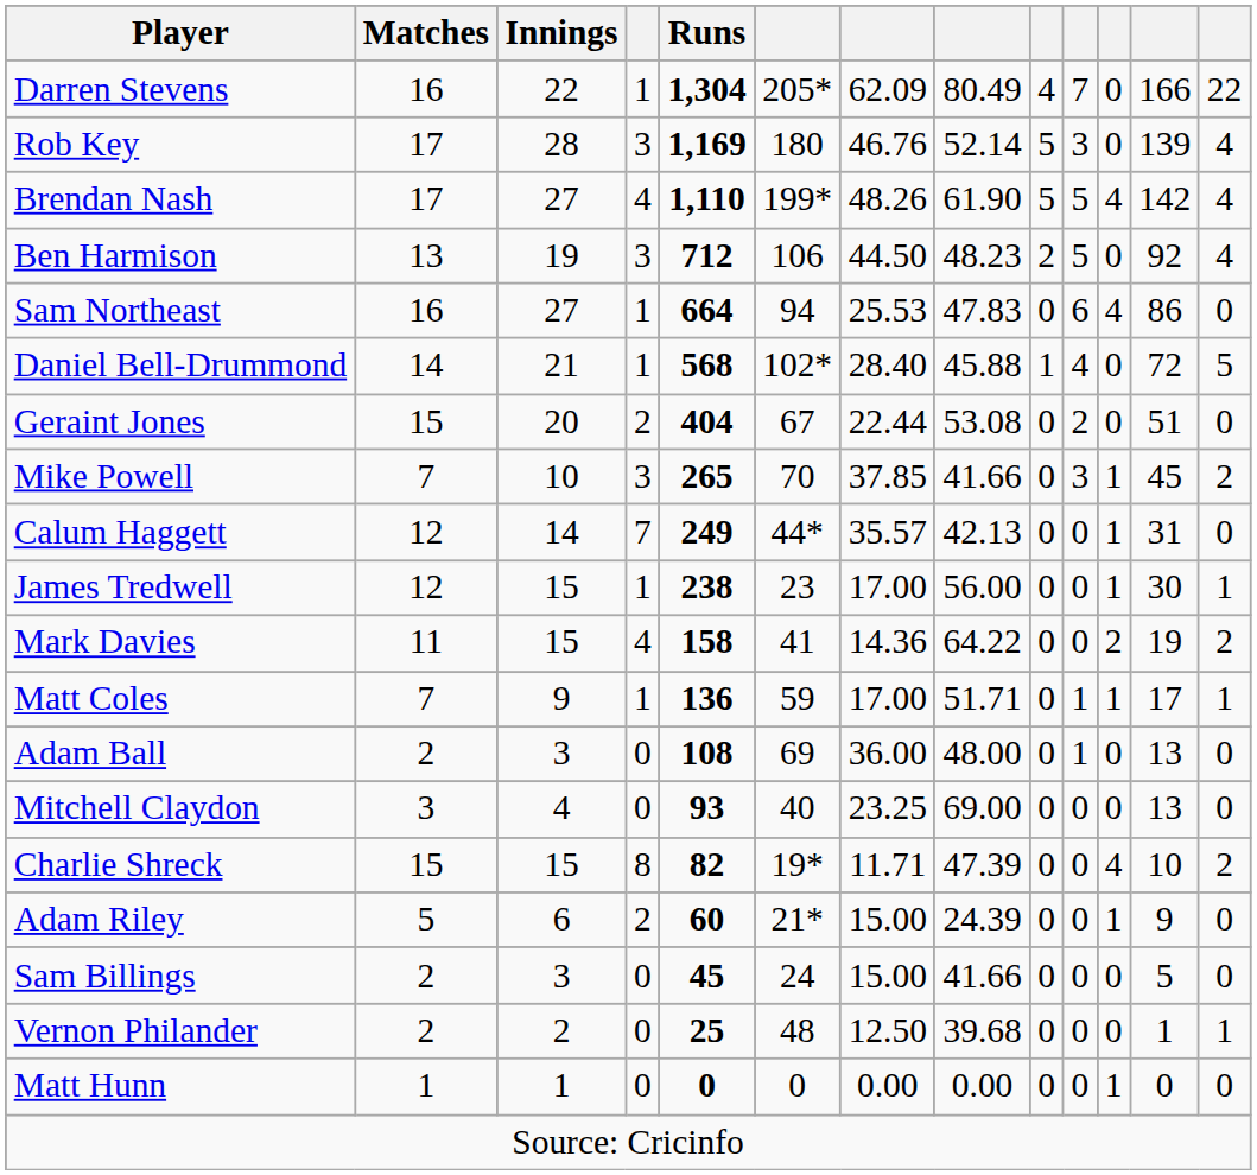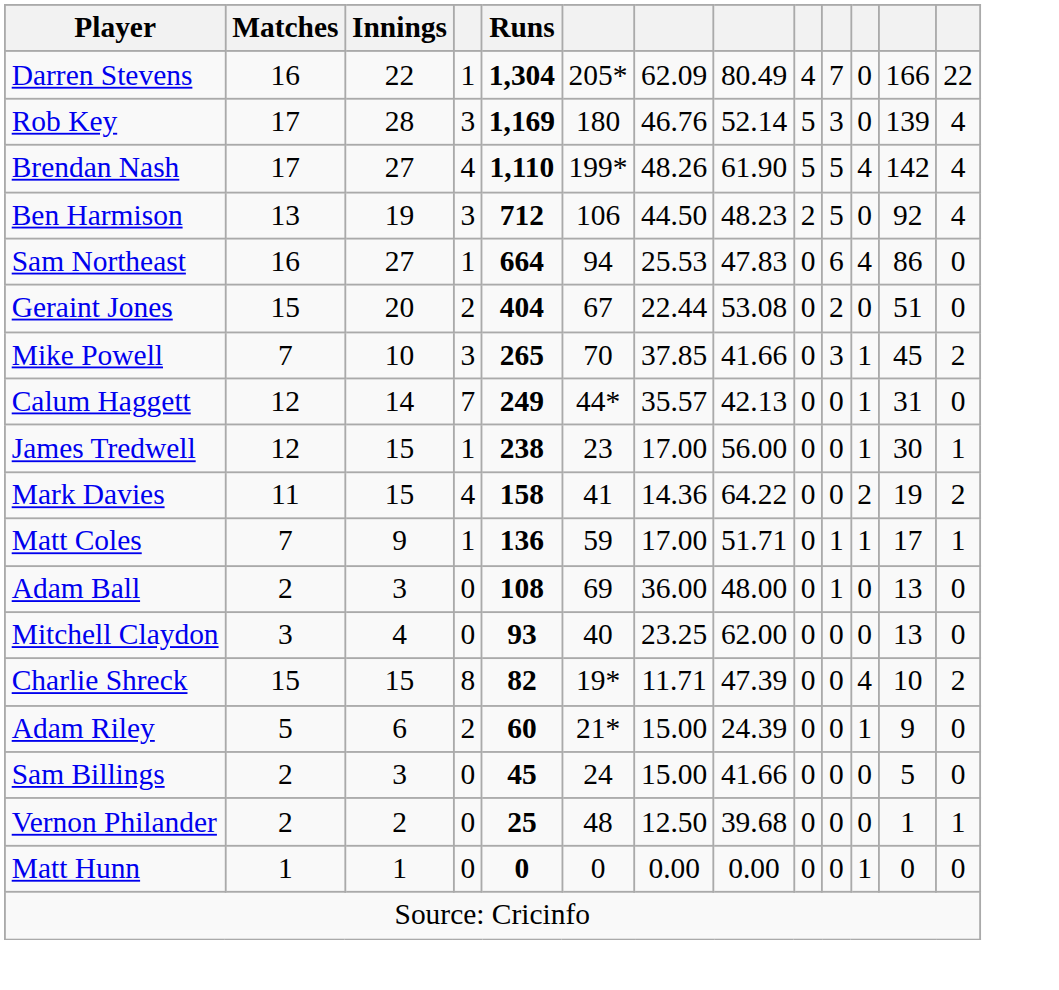- row: Daniel Bell-Drummond | 14 | 21 | 1 | 568 | 102* | 28.40 | 45.88 | 1 | 4 | 0 | 72 | 5
Mitchell Claydon | column 8: 69.00 -> 62.00
